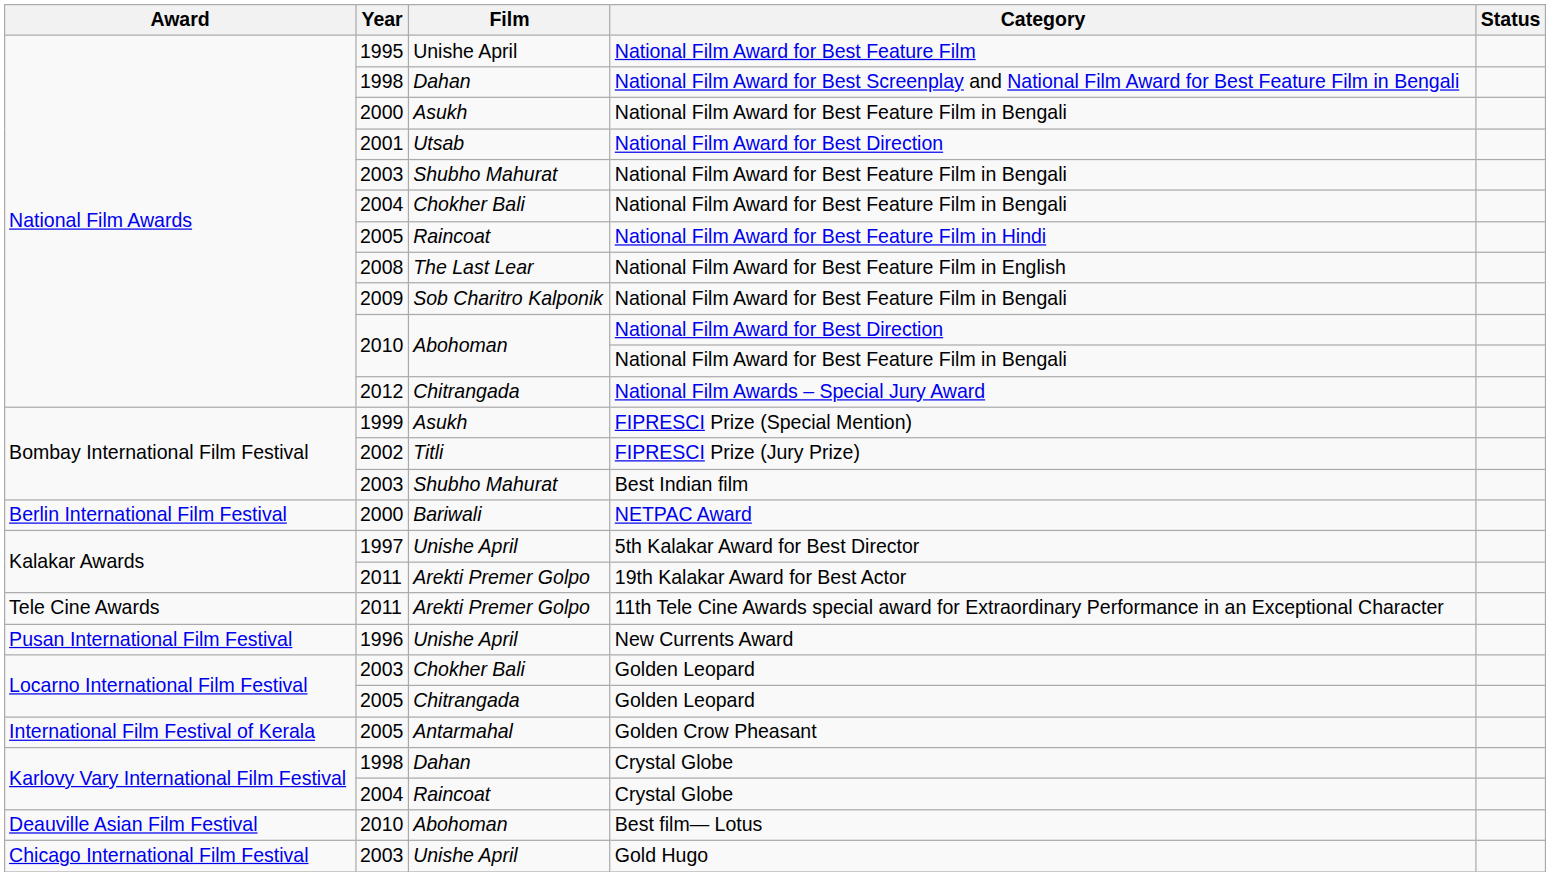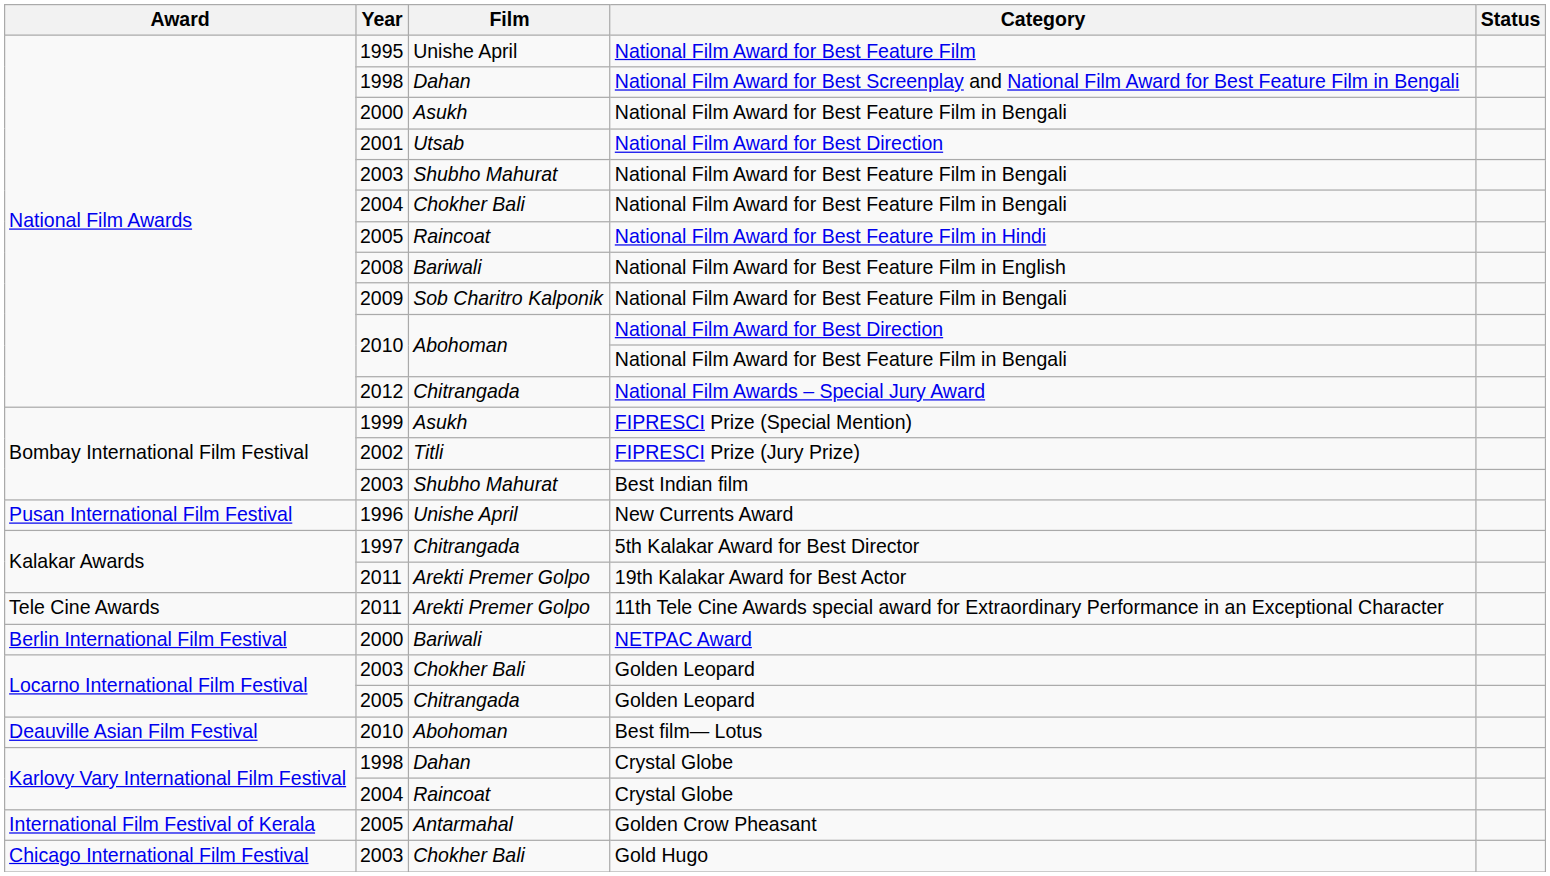National Film Award for Best Feature Film in English | Film: The Last Lear -> Bariwali
rows swapped: NETPAC Award <-> New Currents Award
5th Kalakar Award for Best Director | Film: Unishe April -> Chitrangada
rows swapped: Golden Crow Pheasant <-> Best film— Lotus
Gold Hugo | Film: Unishe April -> Chokher Bali
